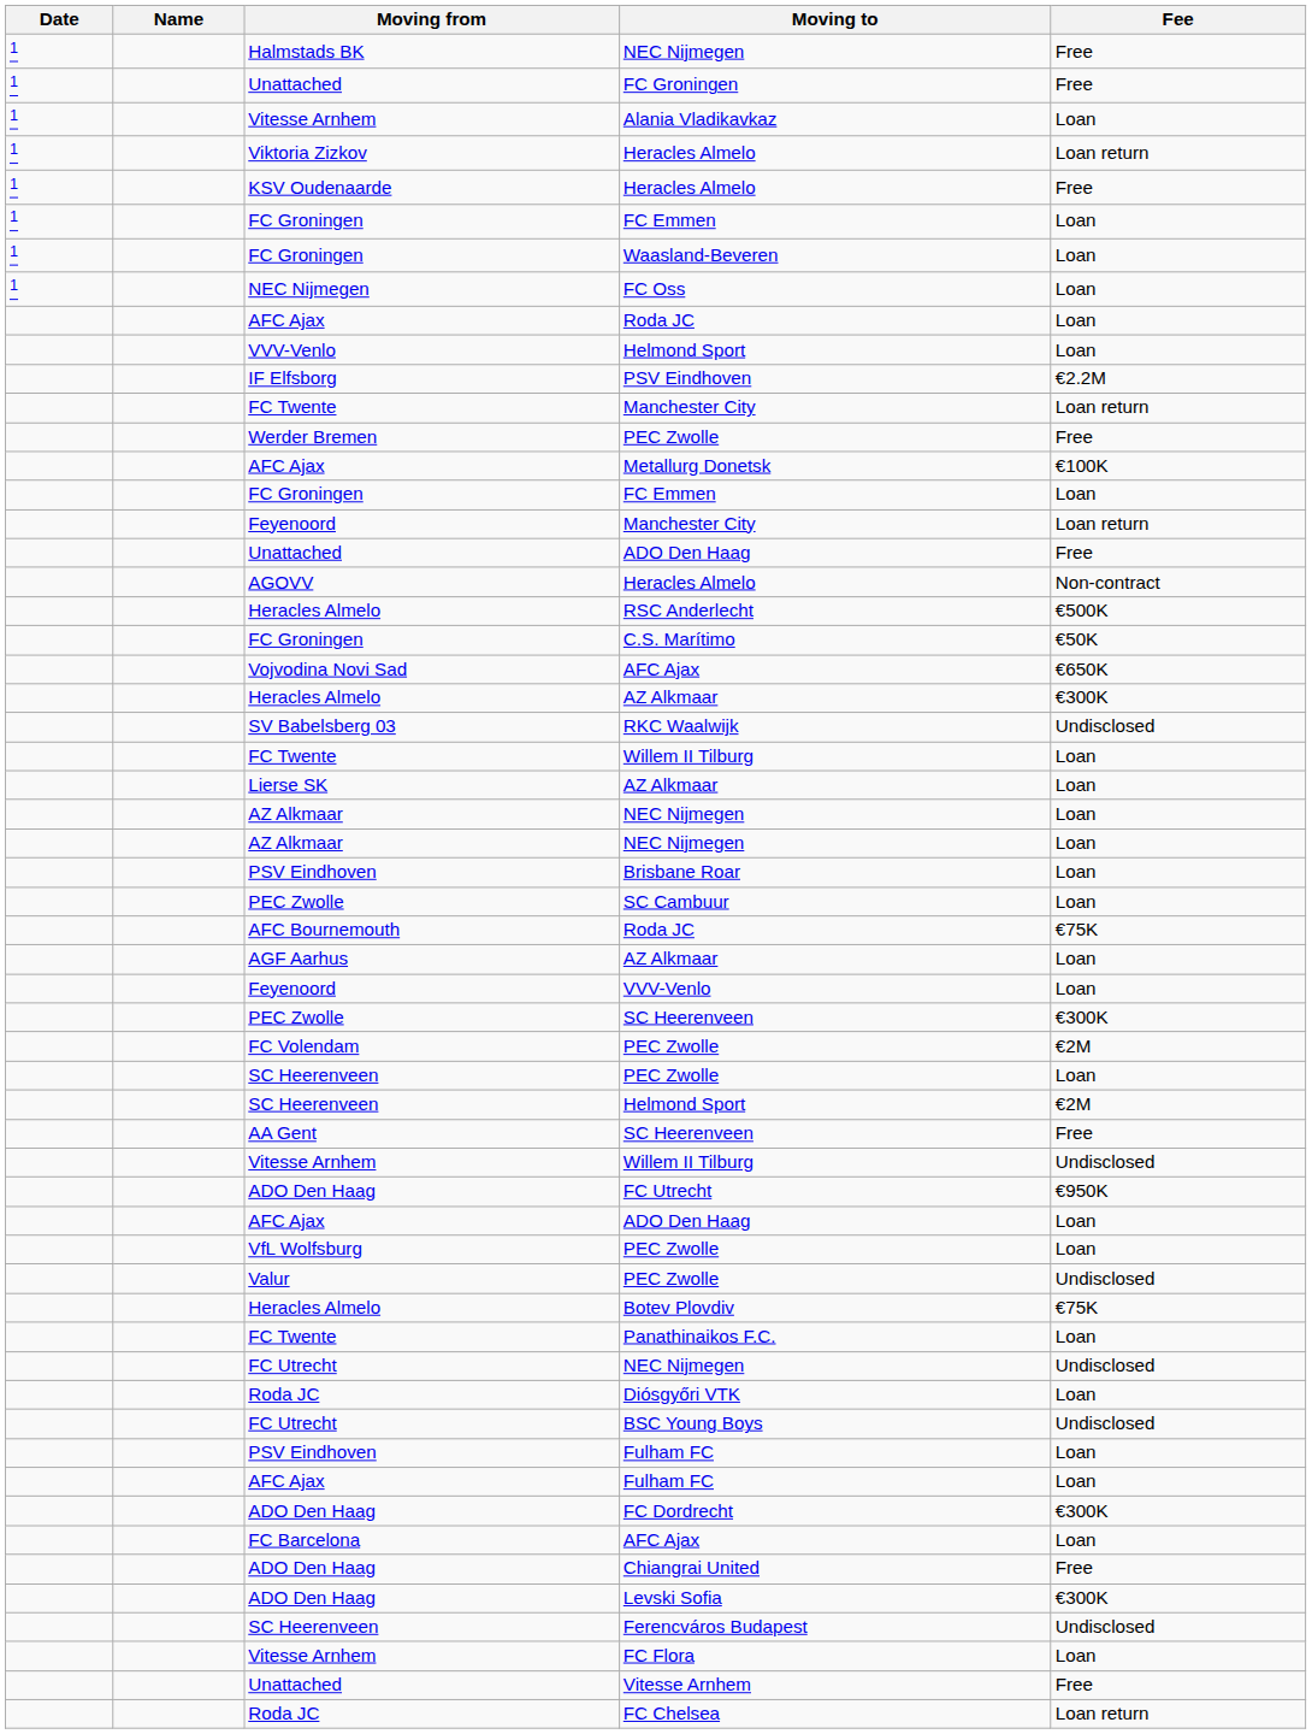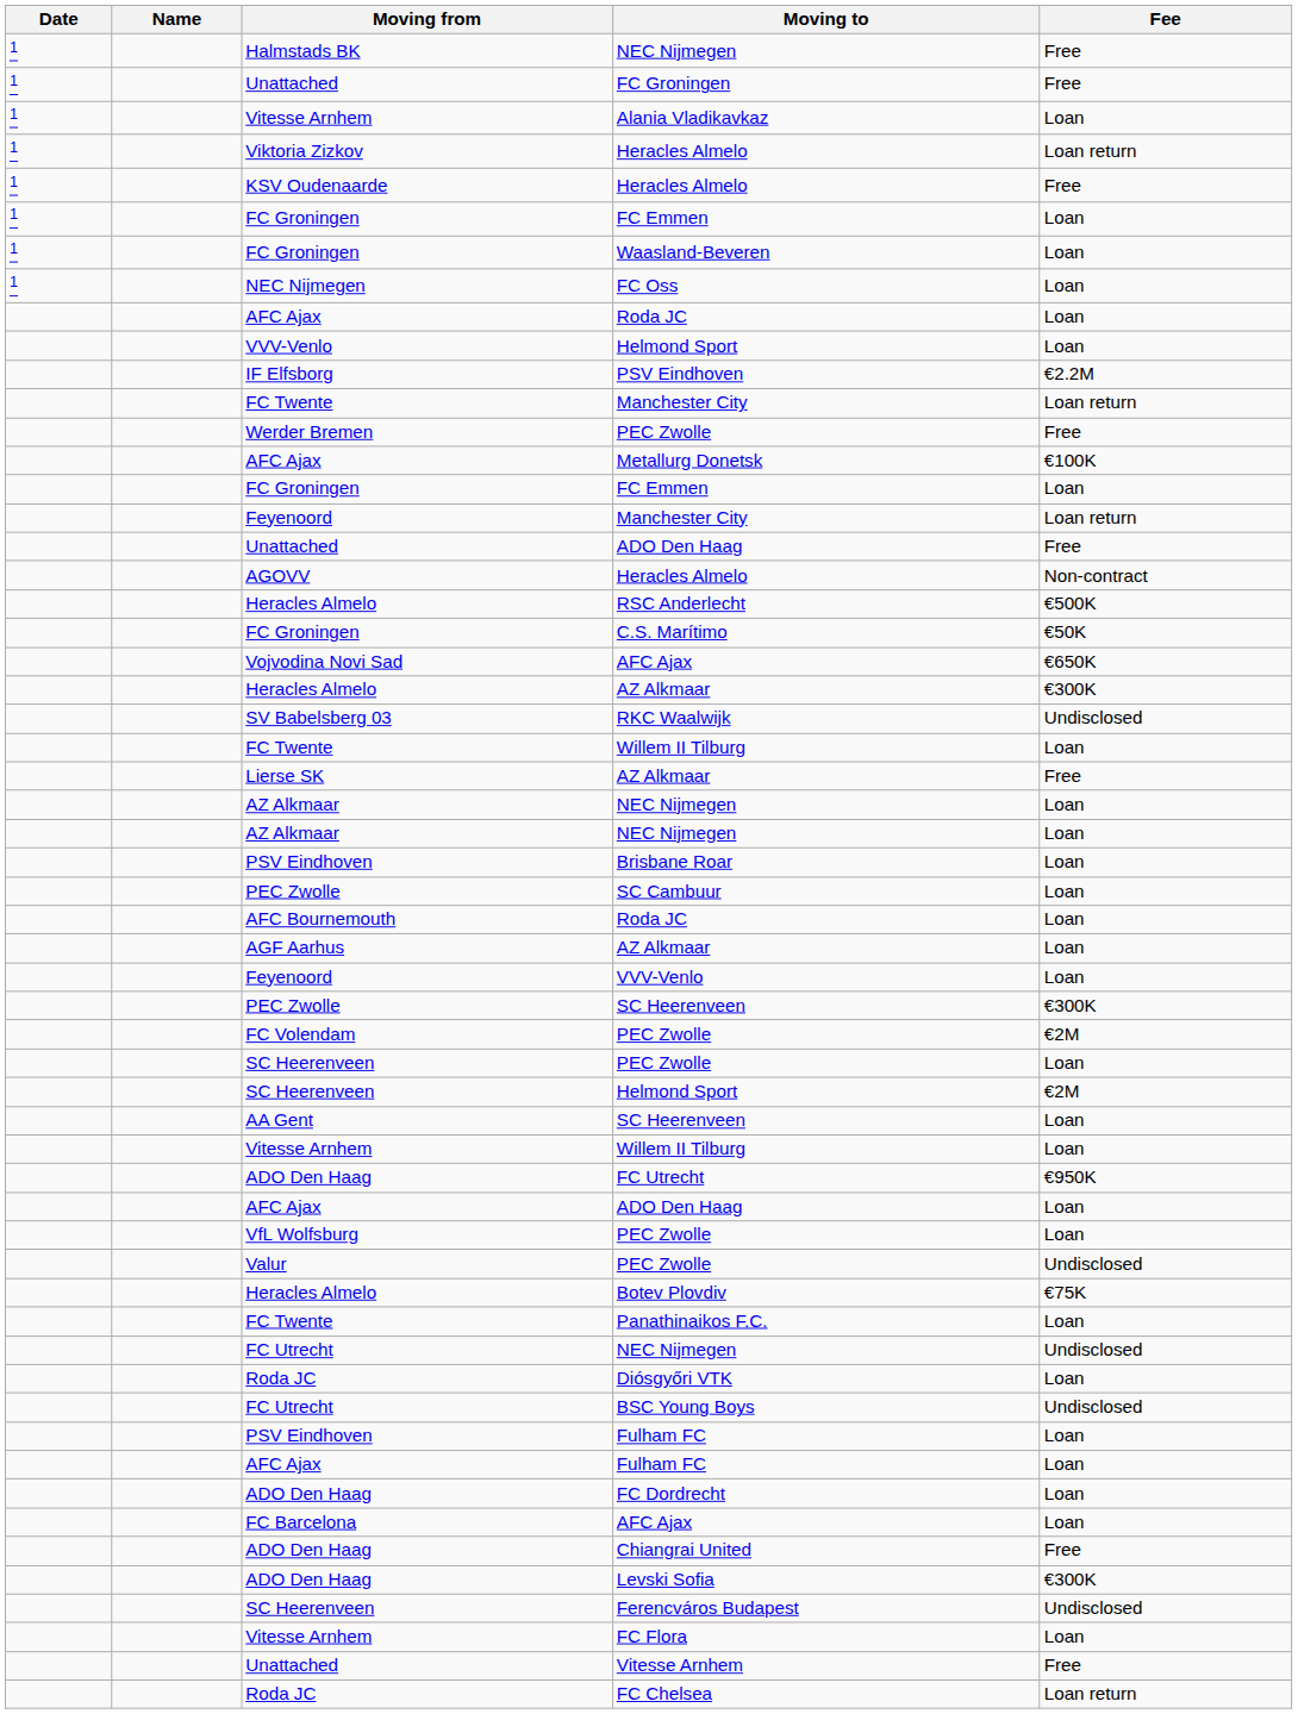Lierse SK / AZ Alkmaar | Fee: Loan -> Free
AFC Bournemouth / Roda JC | Fee: €75K -> Loan
AA Gent / SC Heerenveen | Fee: Free -> Loan
Vitesse Arnhem / Willem II Tilburg | Fee: Undisclosed -> Loan
FC Dordrecht | Fee: €300K -> Loan
